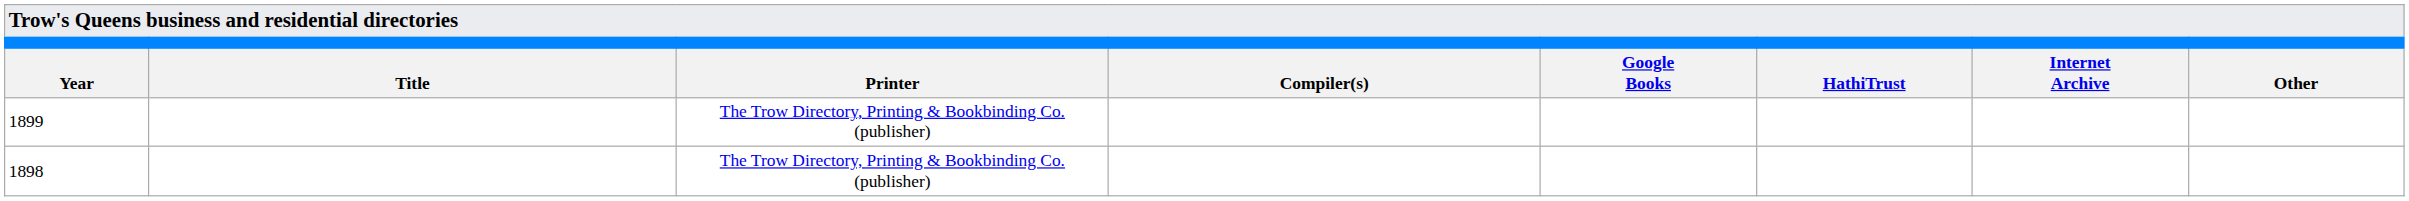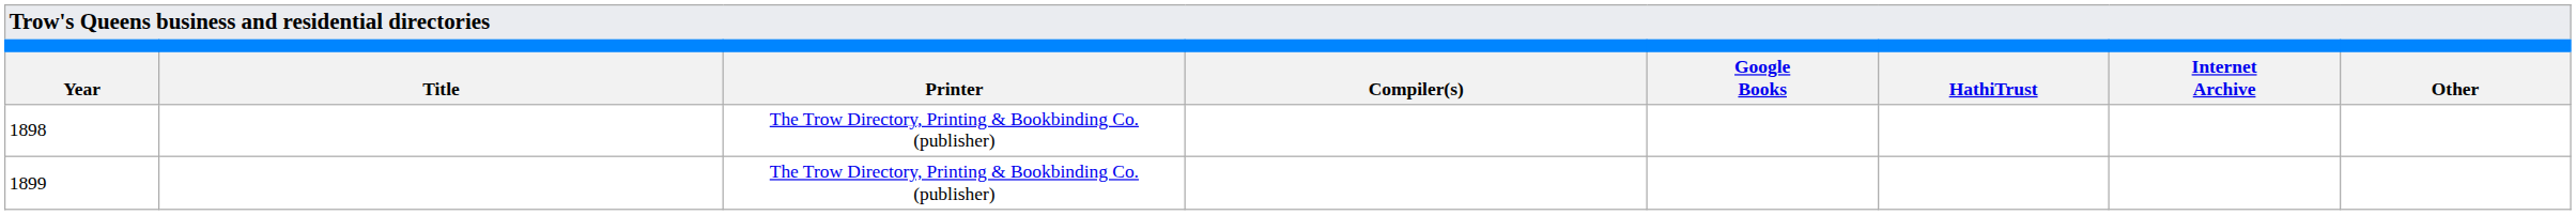rows swapped: 1898 <-> 1899
